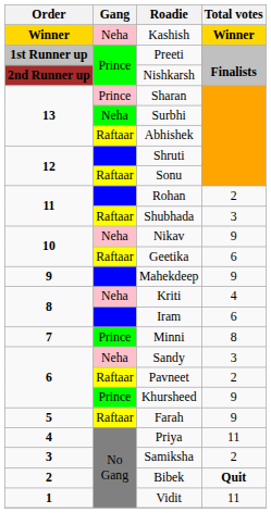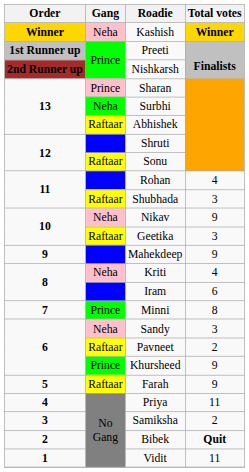Rohan | Total votes: 2 -> 4
Geetika | Total votes: 6 -> 3
